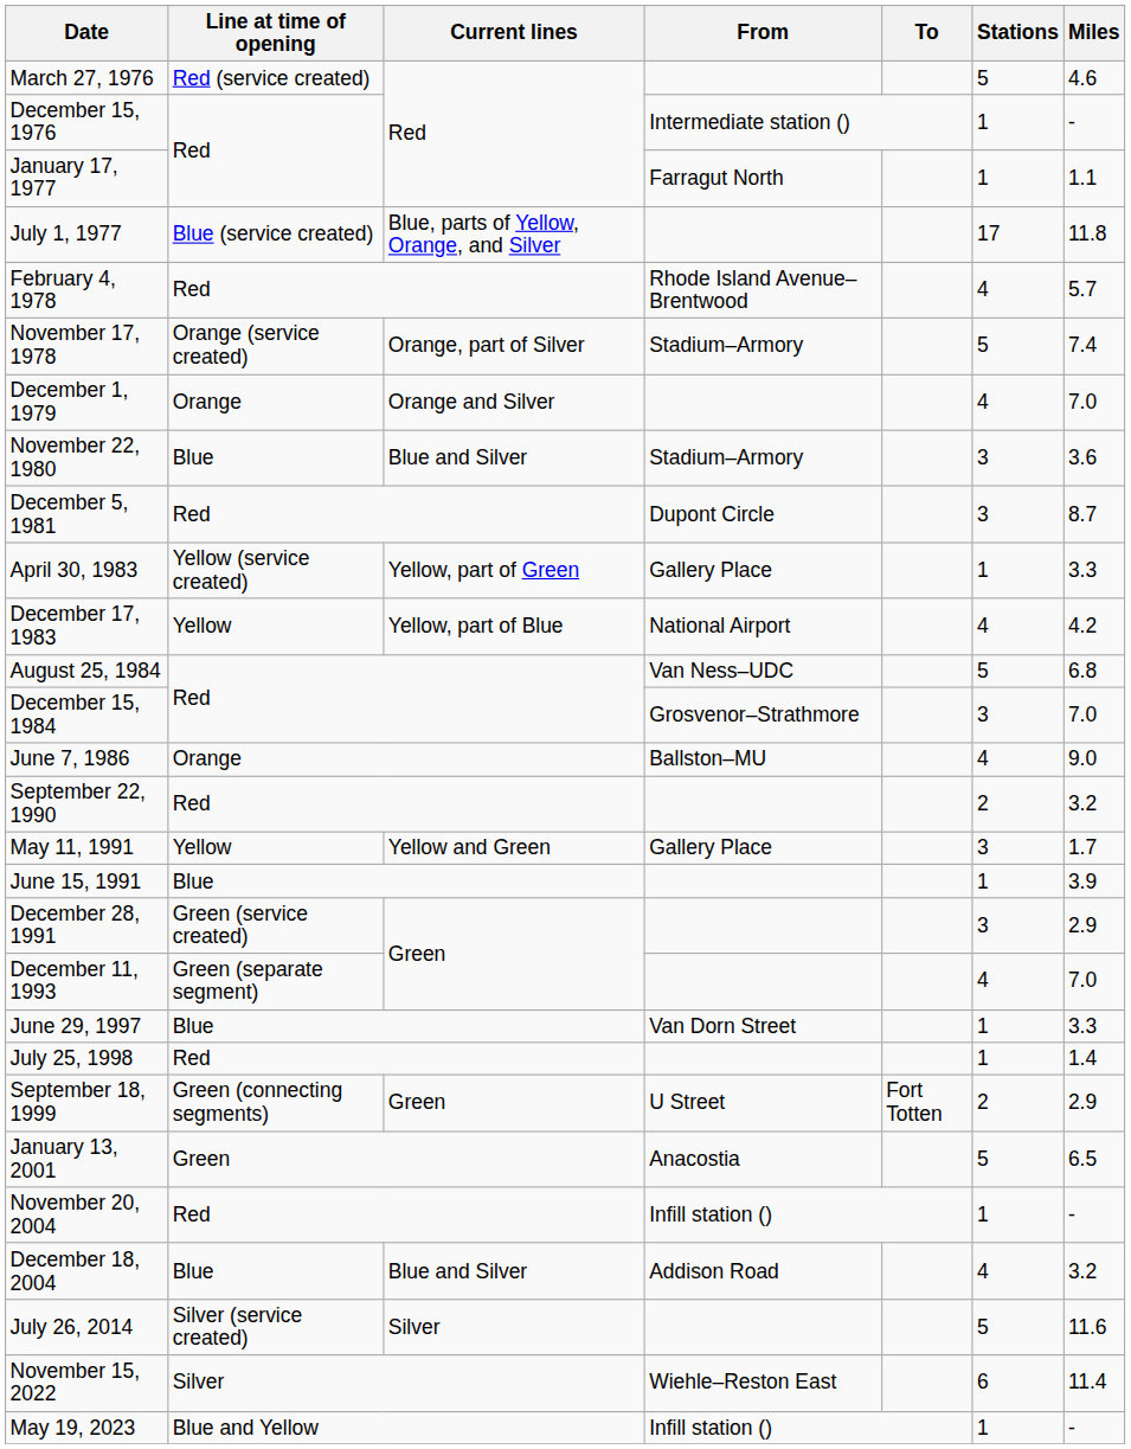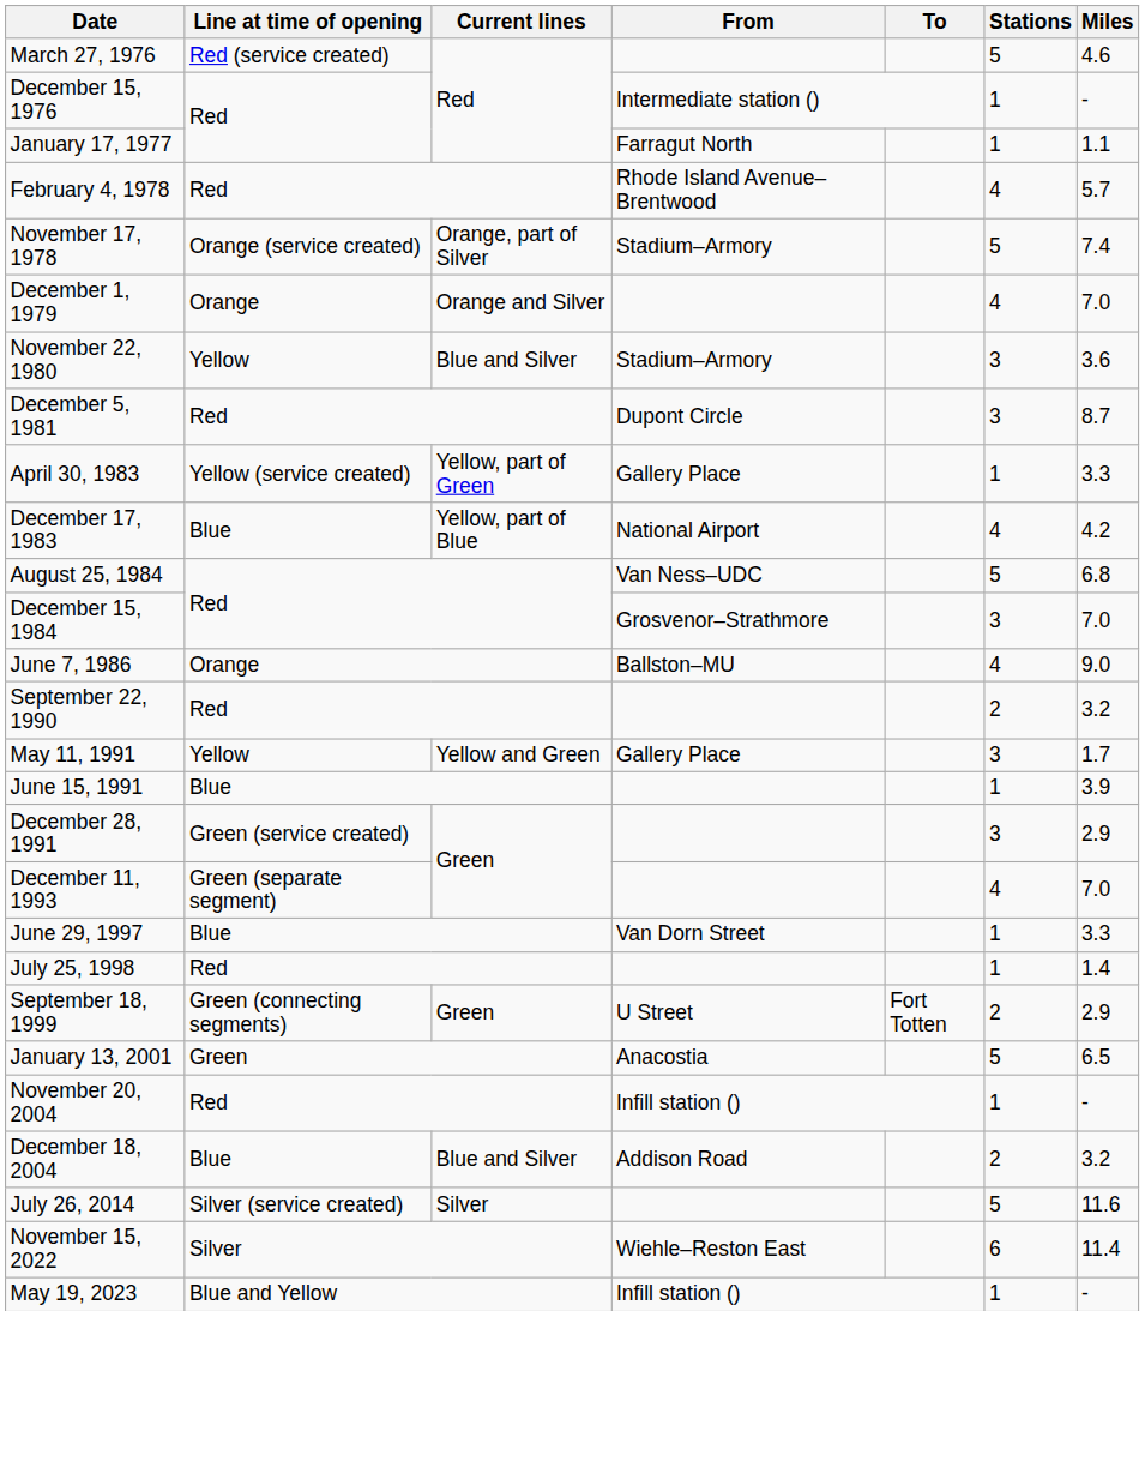- row: July 1, 1977 | Blue (service created) | Blue, parts of Yellow, Orange, and Silver | 17 | 11.8
November 22, 1980 | Line at time of opening: Blue -> Yellow
December 17, 1983 | Line at time of opening: Yellow -> Blue
December 18, 2004 | Stations: 4 -> 2
